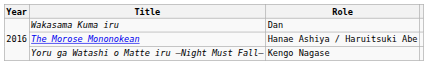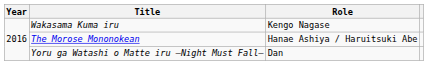Wakasama Kuma iru | Role: Dan -> Kengo Nagase
Yoru ga Watashi o Matte iru –Night Must Fall– | Role: Kengo Nagase -> Dan
